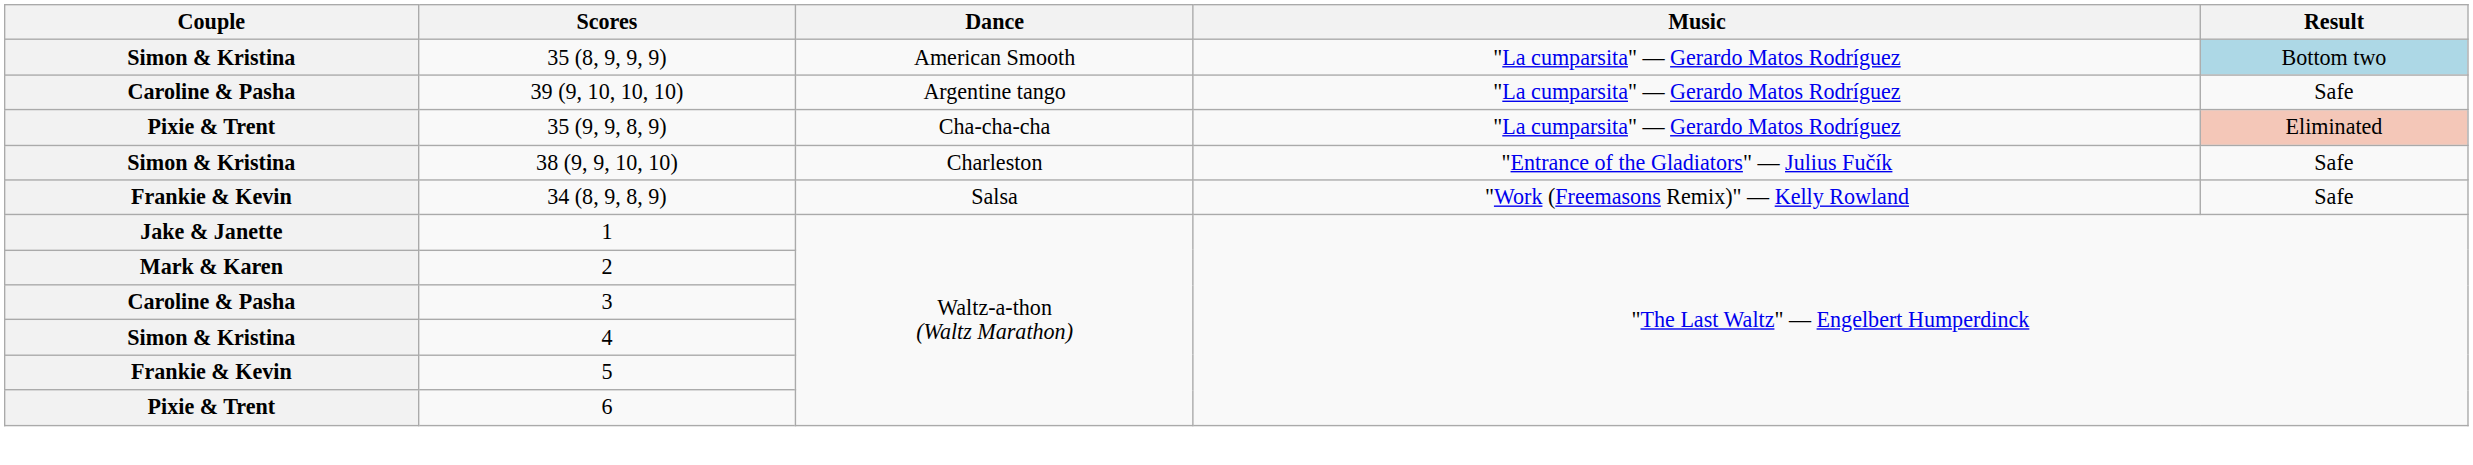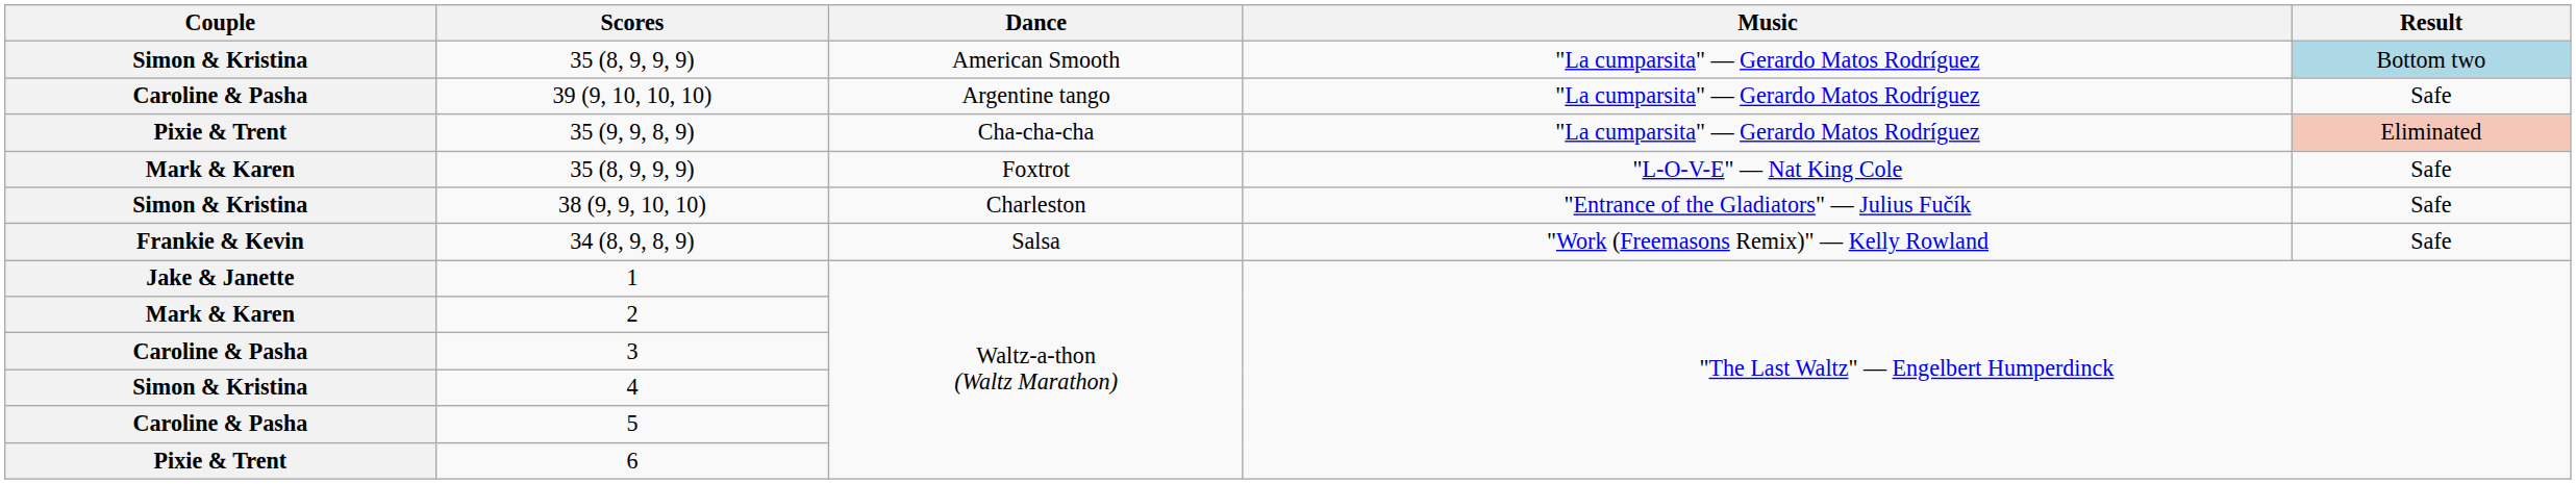+ row: Mark & Karen | 35 (8, 9, 9, 9) | Foxtrot | "L-O-V-E" — Nat King Cole | Safe
5 | Couple: Frankie & Kevin -> Caroline & Pasha
